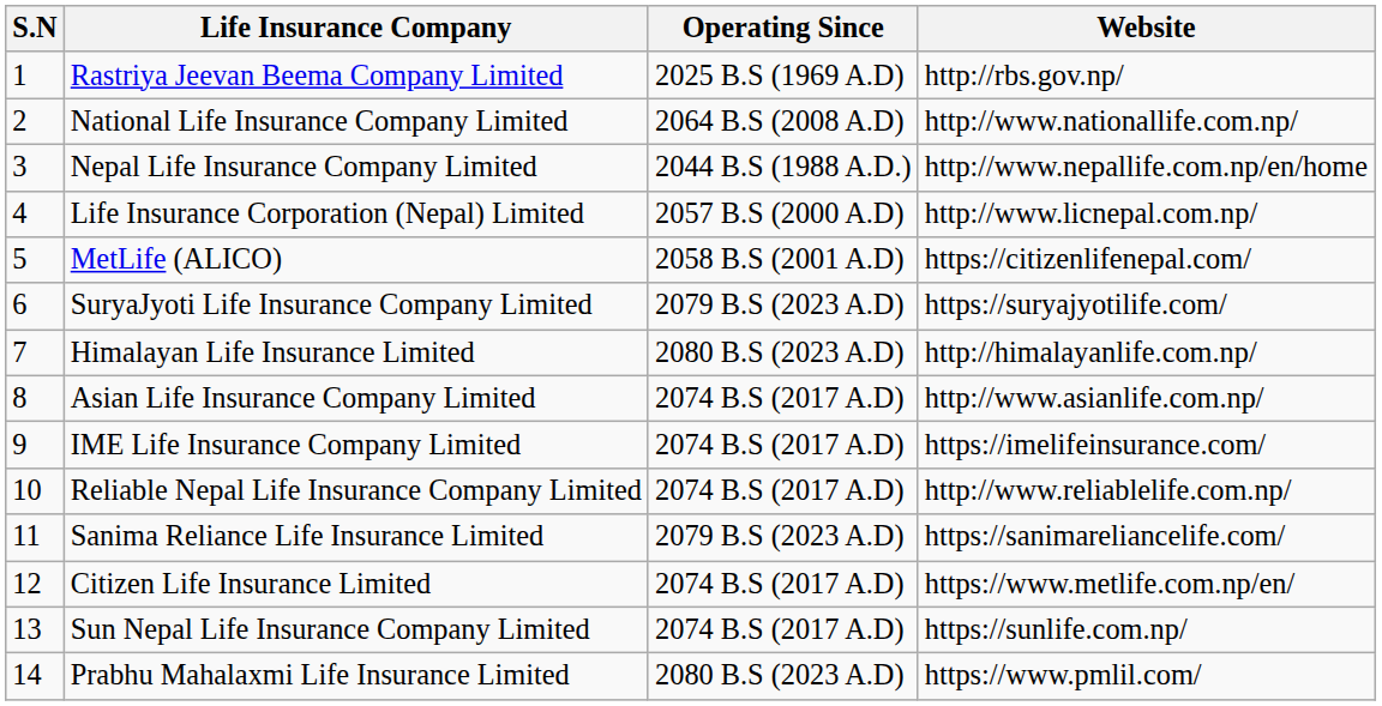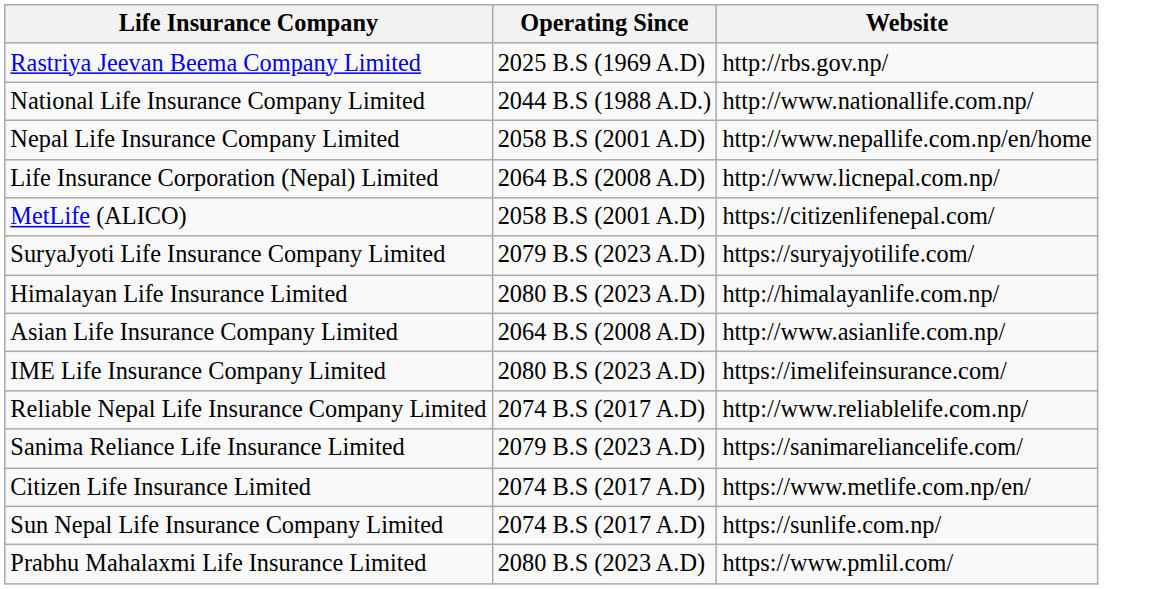- column: S.N | 1 | 2 | 3 | 4 | 5 | 6 | 7 | 8 | 9 | 10 | 11 | 12 | 13 | 14
National Life Insurance Company Limited | Operating Since: 2064 B.S (2008 A.D) -> 2044 B.S (1988 A.D.)
Nepal Life Insurance Company Limited | Operating Since: 2044 B.S (1988 A.D.) -> 2058 B.S (2001 A.D)
Life Insurance Corporation (Nepal) Limited | Operating Since: 2057 B.S (2000 A.D) -> 2064 B.S (2008 A.D)
Asian Life Insurance Company Limited | Operating Since: 2074 B.S (2017 A.D) -> 2064 B.S (2008 A.D)
IME Life Insurance Company Limited | Operating Since: 2074 B.S (2017 A.D) -> 2080 B.S (2023 A.D)
